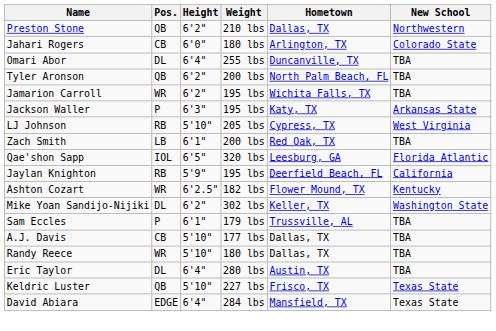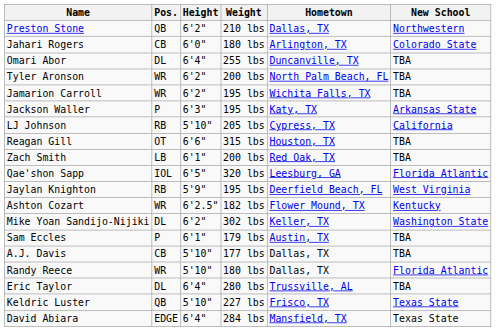Tyler Aronson | Pos.: QB -> WR
LJ Johnson | New School: West Virginia -> California
+ row: Reagan Gill | OT | 6'6" | 315 lbs | Houston, TX | TBA
Jaylan Knighton | New School: California -> West Virginia
Sam Eccles | Hometown: Trussville, AL -> Austin, TX
Randy Reece | New School: TBA -> Florida Atlantic
Eric Taylor | Hometown: Austin, TX -> Trussville, AL
